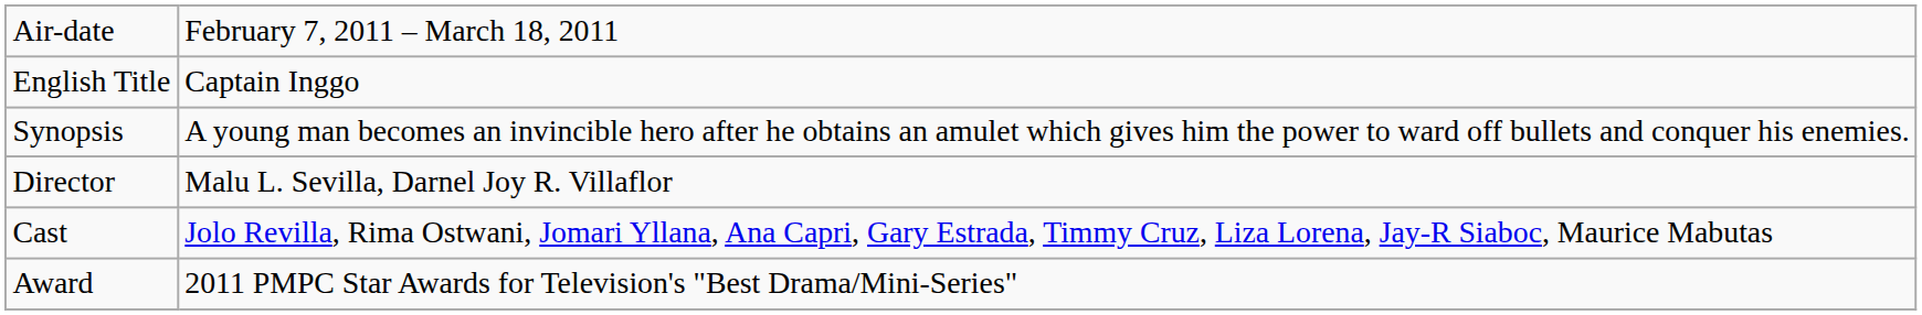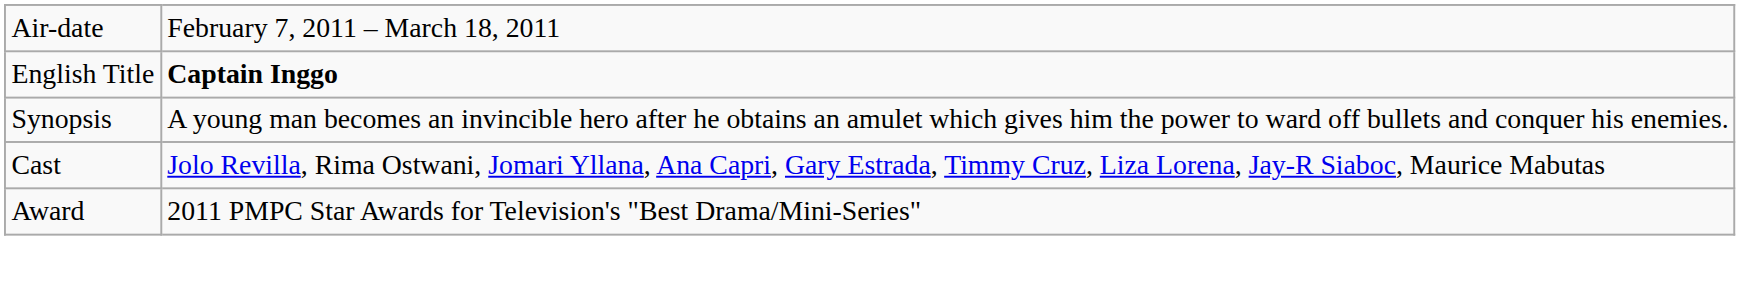English Title | column 2: normal -> bold
- row: Director | Malu L. Sevilla, Darnel Joy R. Villaflor
